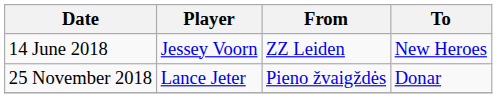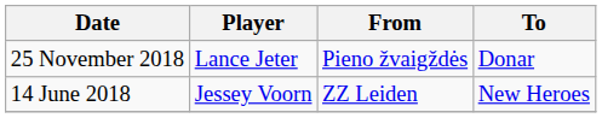rows swapped: 14 June 2018 <-> 25 November 2018
